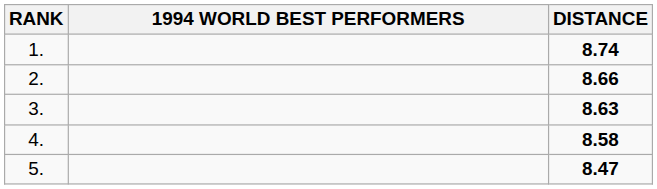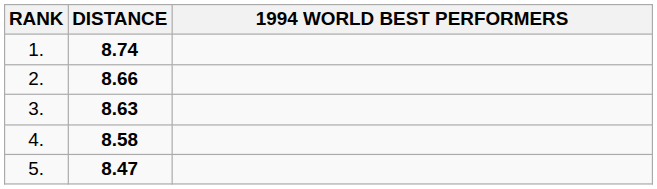columns swapped: 1994 WORLD BEST PERFORMERS <-> DISTANCE
